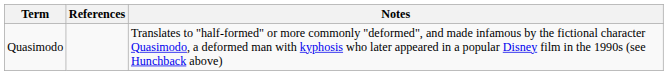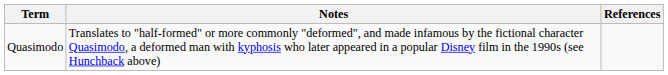columns swapped: Notes <-> References
